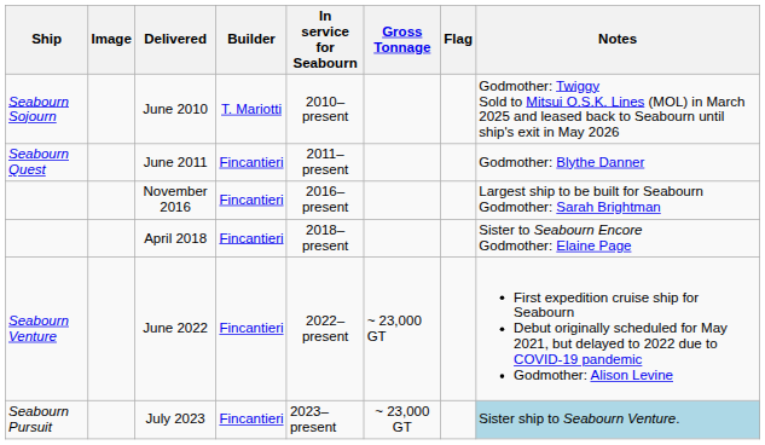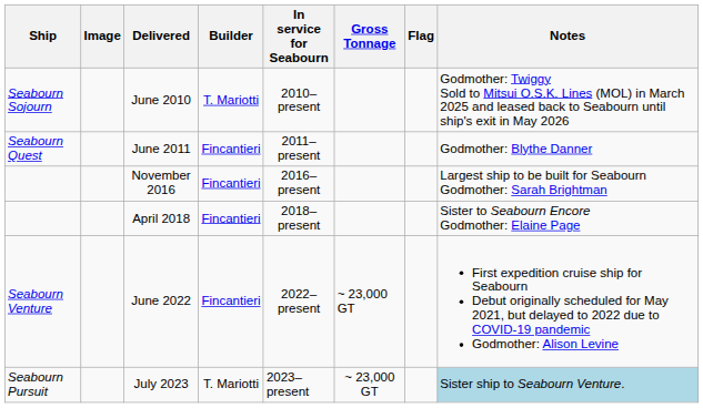July 2023 | Builder: Fincantieri -> T. Mariotti
